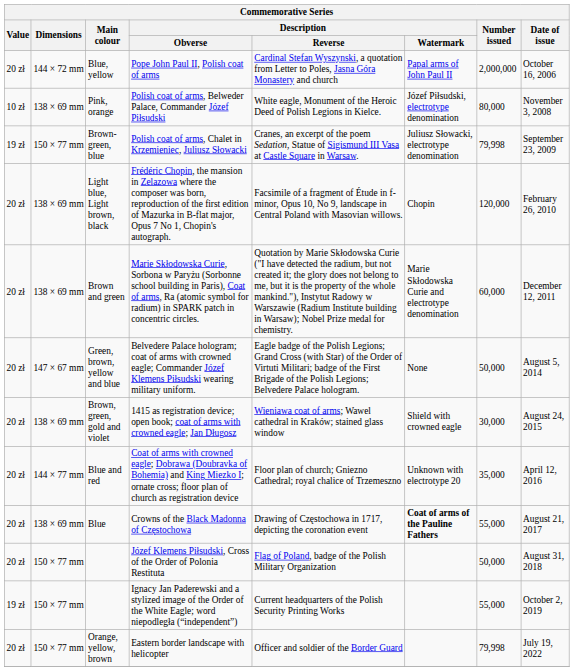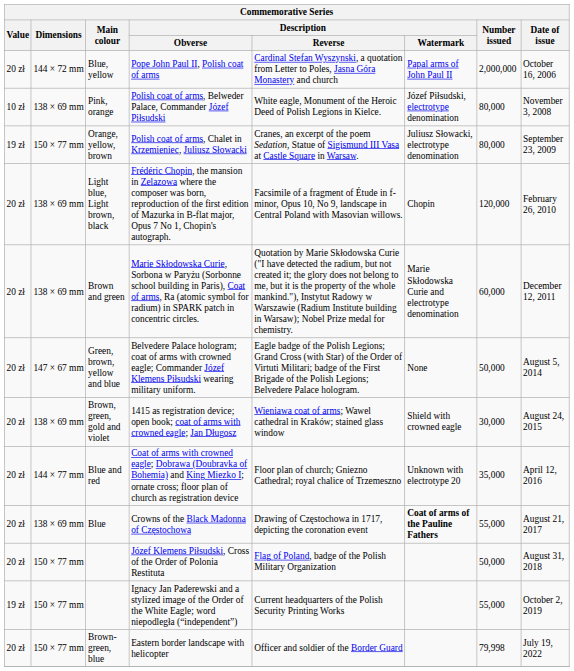Polish coat of arms, Chalet in Krzemieniec, Juliusz Słowacki | Main colour: Brown-green, blue -> Orange, yellow, brown
Polish coat of arms, Chalet in Krzemieniec, Juliusz Słowacki | Number issued: 79,998 -> 80,000
Eastern border landscape with helicopter | Main colour: Orange, yellow, brown -> Brown-green, blue
